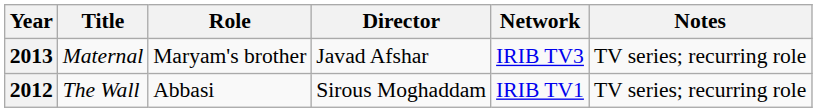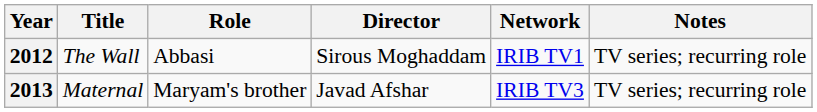rows swapped: 2012 <-> 2013
